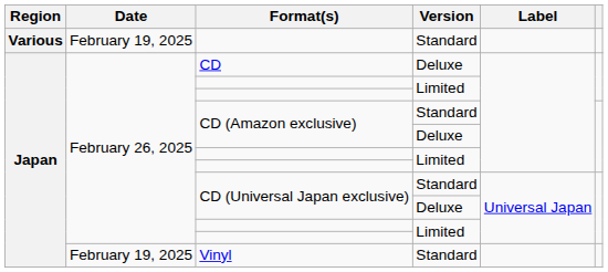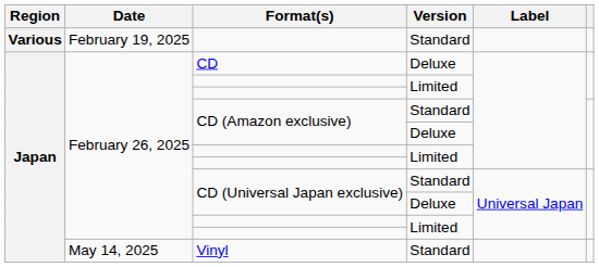Vinyl | Date: February 19, 2025 -> May 14, 2025
